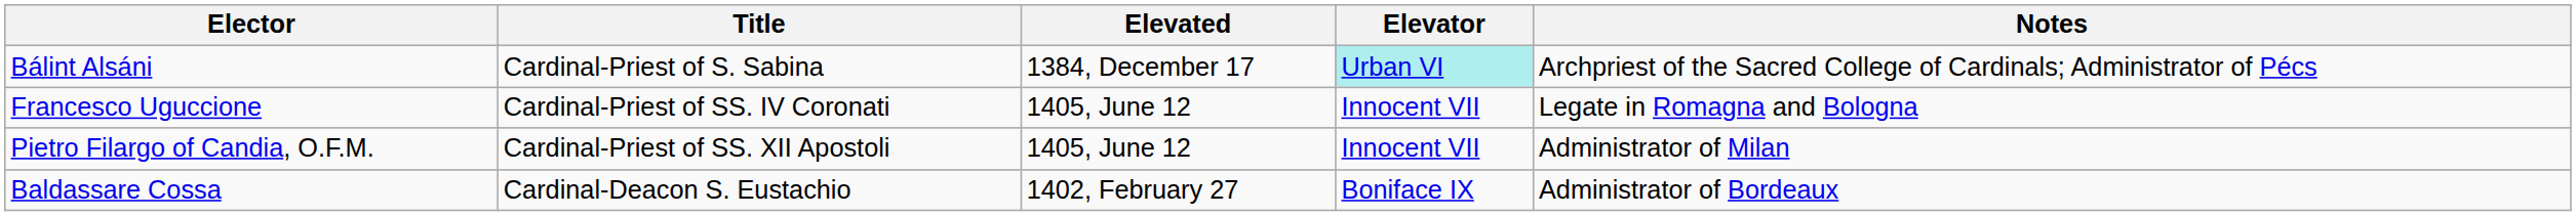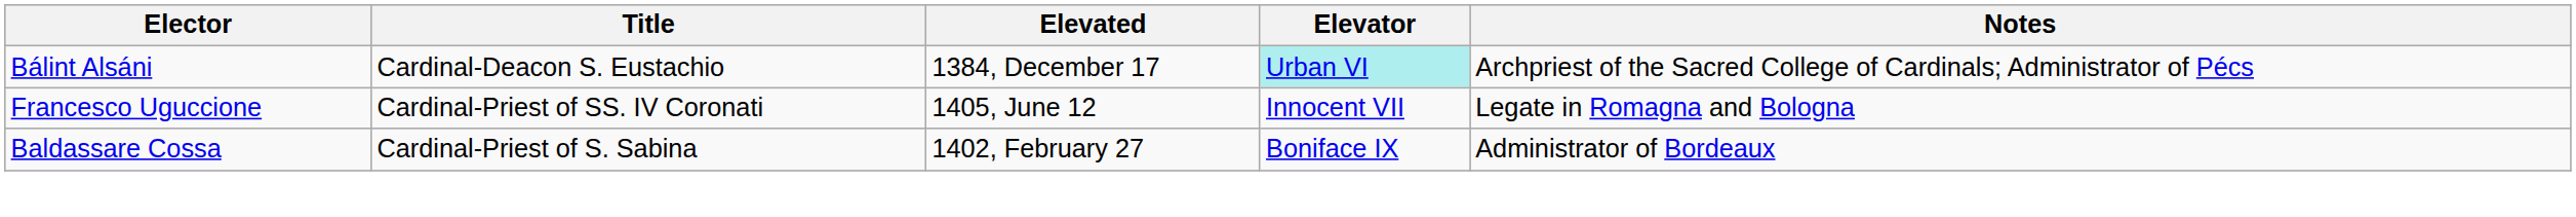Bálint Alsáni | Title: Cardinal-Priest of S. Sabina -> Cardinal-Deacon S. Eustachio
- row: Pietro Filargo of Candia, O.F.M. | Cardinal-Priest of SS. XII Apostoli | 1405, June 12 | Innocent VII | Administrator of Milan
Baldassare Cossa | Title: Cardinal-Deacon S. Eustachio -> Cardinal-Priest of S. Sabina
